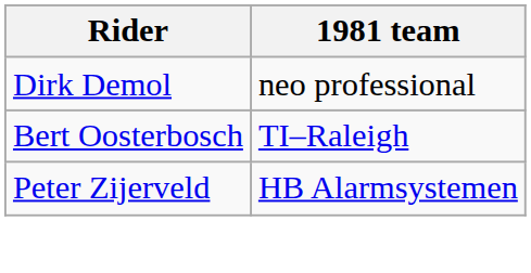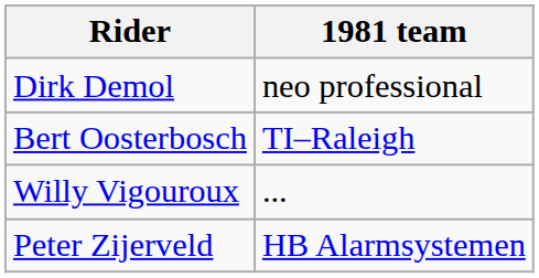+ row: Willy Vigouroux | ...
